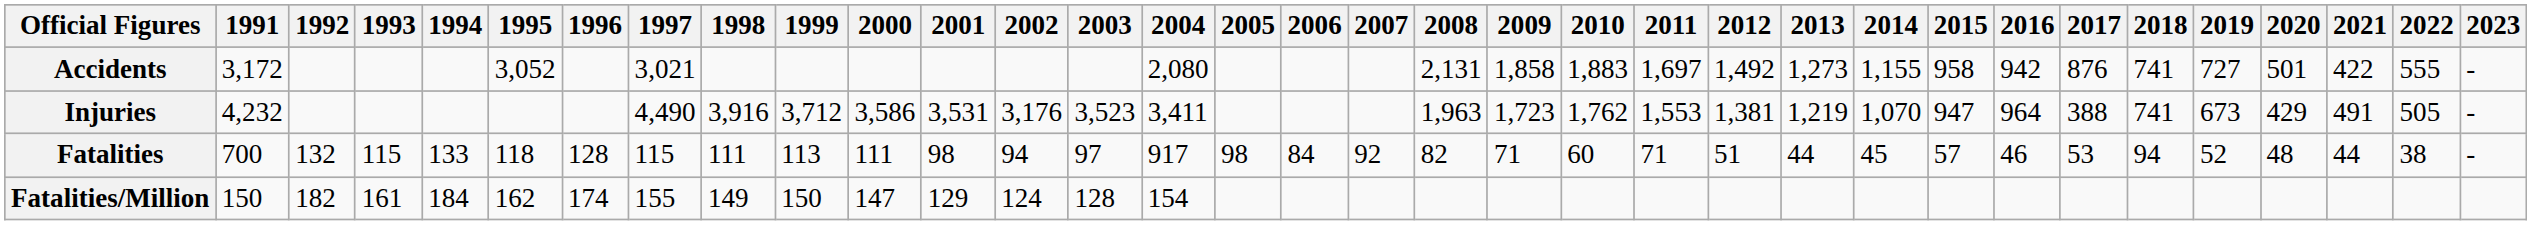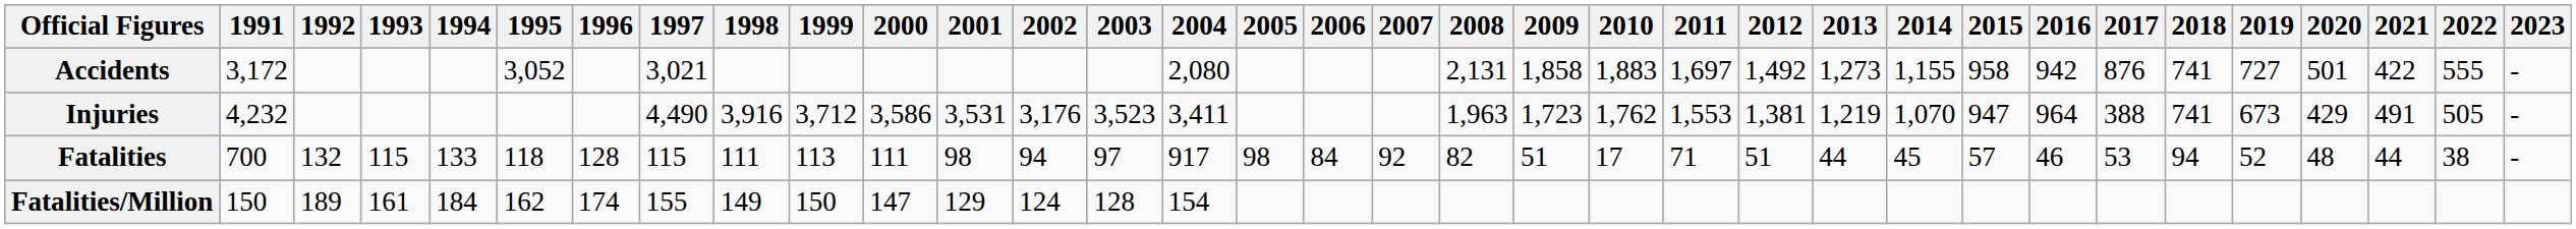Fatalities | 2009: 71 -> 51
Fatalities | 2010: 60 -> 17
Fatalities/Million | 1992: 182 -> 189
